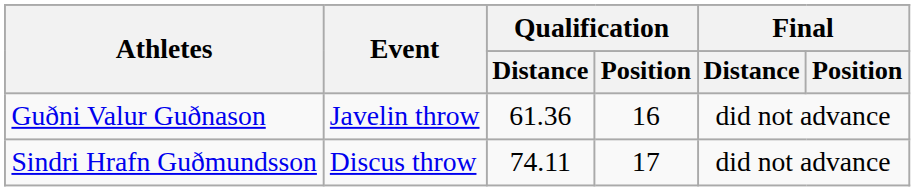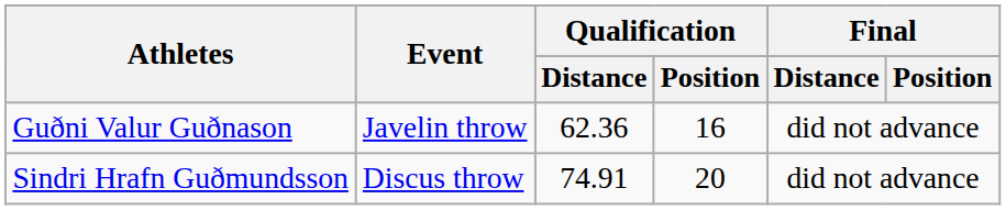Guðni Valur Guðnason | Qualification / Distance: 61.36 -> 62.36
Sindri Hrafn Guðmundsson | Qualification / Distance: 74.11 -> 74.91
Sindri Hrafn Guðmundsson | Qualification / Position: 17 -> 20
